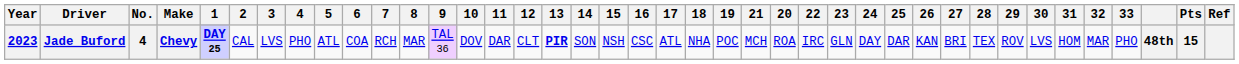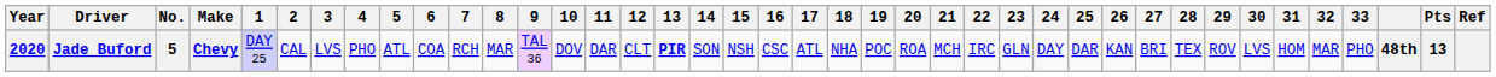columns swapped: 20 <-> 21
Jade Buford | Year: 2023 -> 2020
Jade Buford | No.: 4 -> 5
Jade Buford | 1: bold -> normal
Jade Buford | Pts: 15 -> 13
